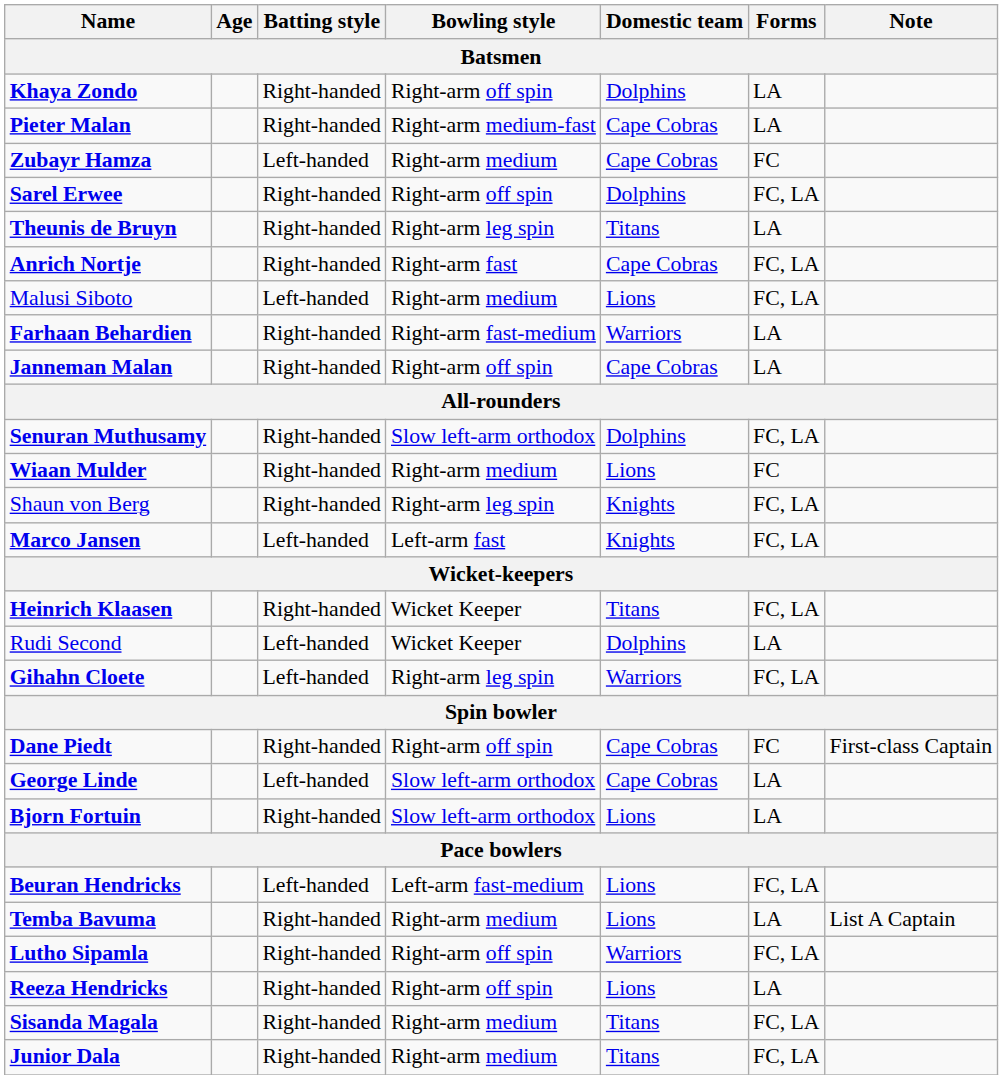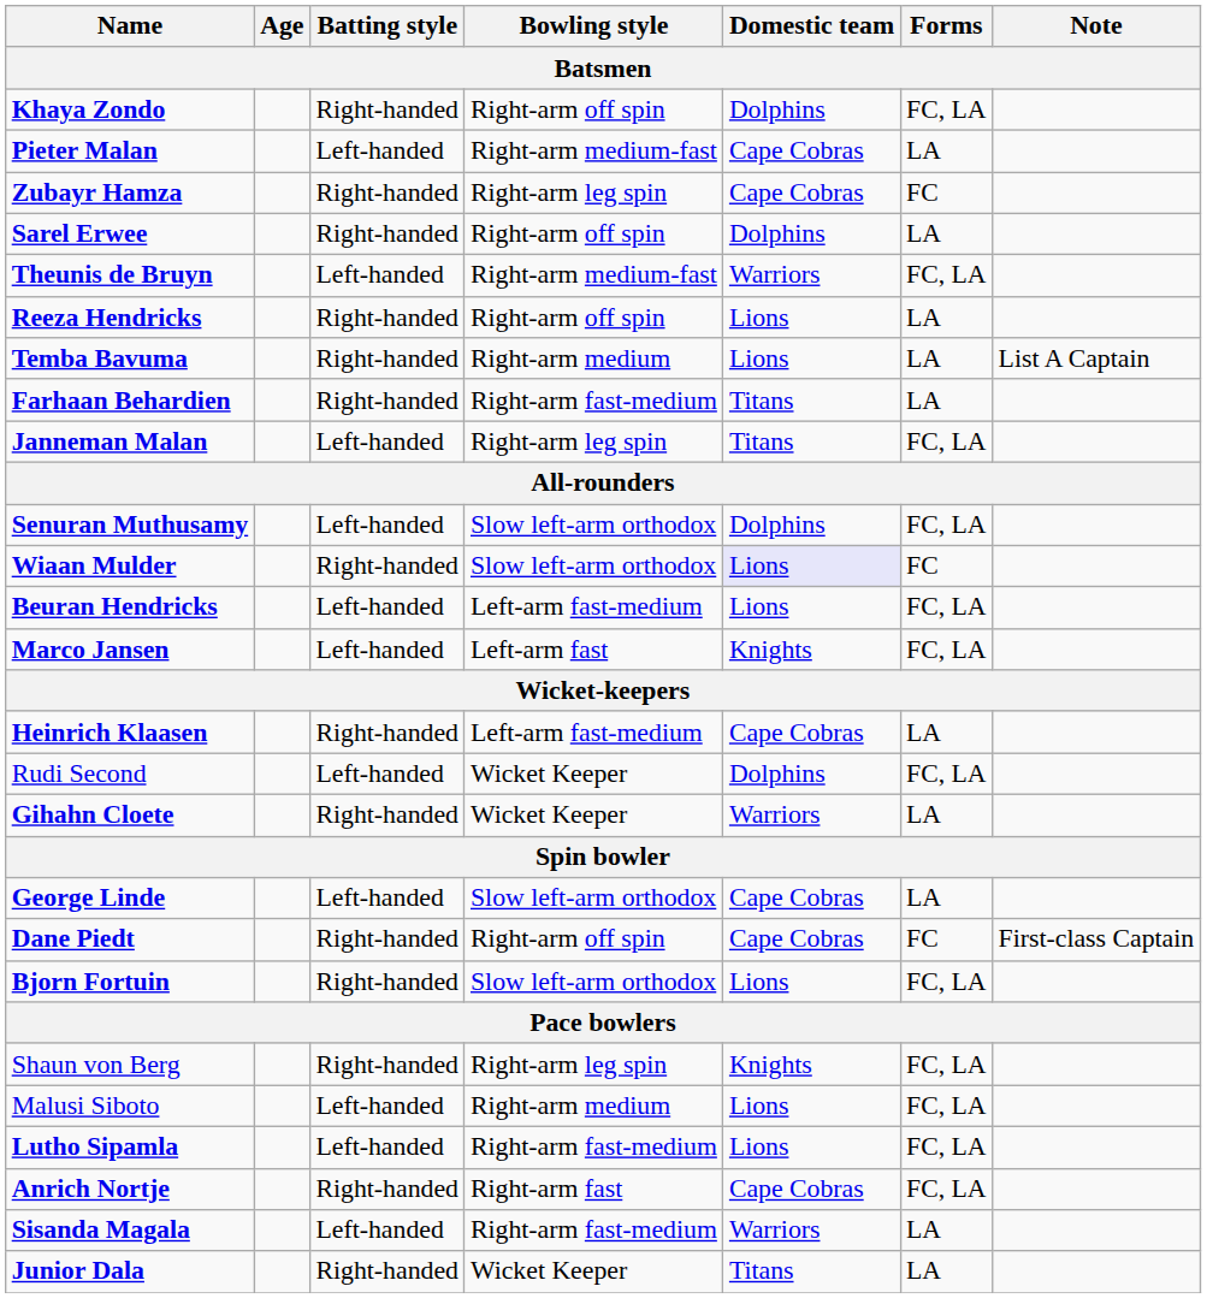Khaya Zondo | Forms: LA -> FC, LA
Pieter Malan | Batting style: Right-handed -> Left-handed
Zubayr Hamza | Batting style: Left-handed -> Right-handed
Zubayr Hamza | Bowling style: Right-arm medium -> Right-arm leg spin
Sarel Erwee | Forms: FC, LA -> LA
Theunis de Bruyn | Batting style: Right-handed -> Left-handed
Theunis de Bruyn | Bowling style: Right-arm leg spin -> Right-arm medium-fast
Theunis de Bruyn | Domestic team: Titans -> Warriors
Theunis de Bruyn | Forms: LA -> FC, LA
rows swapped: Reeza Hendricks <-> Anrich Nortje
rows swapped: Temba Bavuma <-> Malusi Siboto
Farhaan Behardien | Domestic team: Warriors -> Titans
Janneman Malan | Batting style: Right-handed -> Left-handed
Janneman Malan | Bowling style: Right-arm off spin -> Right-arm leg spin
Janneman Malan | Domestic team: Cape Cobras -> Titans
Janneman Malan | Forms: LA -> FC, LA
Senuran Muthusamy | Batting style: Right-handed -> Left-handed
Wiaan Mulder | Bowling style: Right-arm medium -> Slow left-arm orthodox
Wiaan Mulder | Domestic team: no background -> lavender background
rows swapped: Shaun von Berg <-> Beuran Hendricks
Heinrich Klaasen | Bowling style: Wicket Keeper -> Left-arm fast-medium
Heinrich Klaasen | Domestic team: Titans -> Cape Cobras
Heinrich Klaasen | Forms: FC, LA -> LA
Rudi Second | Forms: LA -> FC, LA
Gihahn Cloete | Batting style: Left-handed -> Right-handed
Gihahn Cloete | Bowling style: Right-arm leg spin -> Wicket Keeper
Gihahn Cloete | Forms: FC, LA -> LA
rows swapped: Dane Piedt <-> George Linde
Bjorn Fortuin | Forms: LA -> FC, LA
Lutho Sipamla | Batting style: Right-handed -> Left-handed
Lutho Sipamla | Bowling style: Right-arm off spin -> Right-arm fast-medium
Lutho Sipamla | Domestic team: Warriors -> Lions
Sisanda Magala | Batting style: Right-handed -> Left-handed
Sisanda Magala | Bowling style: Right-arm medium -> Right-arm fast-medium
Sisanda Magala | Domestic team: Titans -> Warriors
Sisanda Magala | Forms: FC, LA -> LA
Junior Dala | Bowling style: Right-arm medium -> Wicket Keeper
Junior Dala | Forms: FC, LA -> LA
